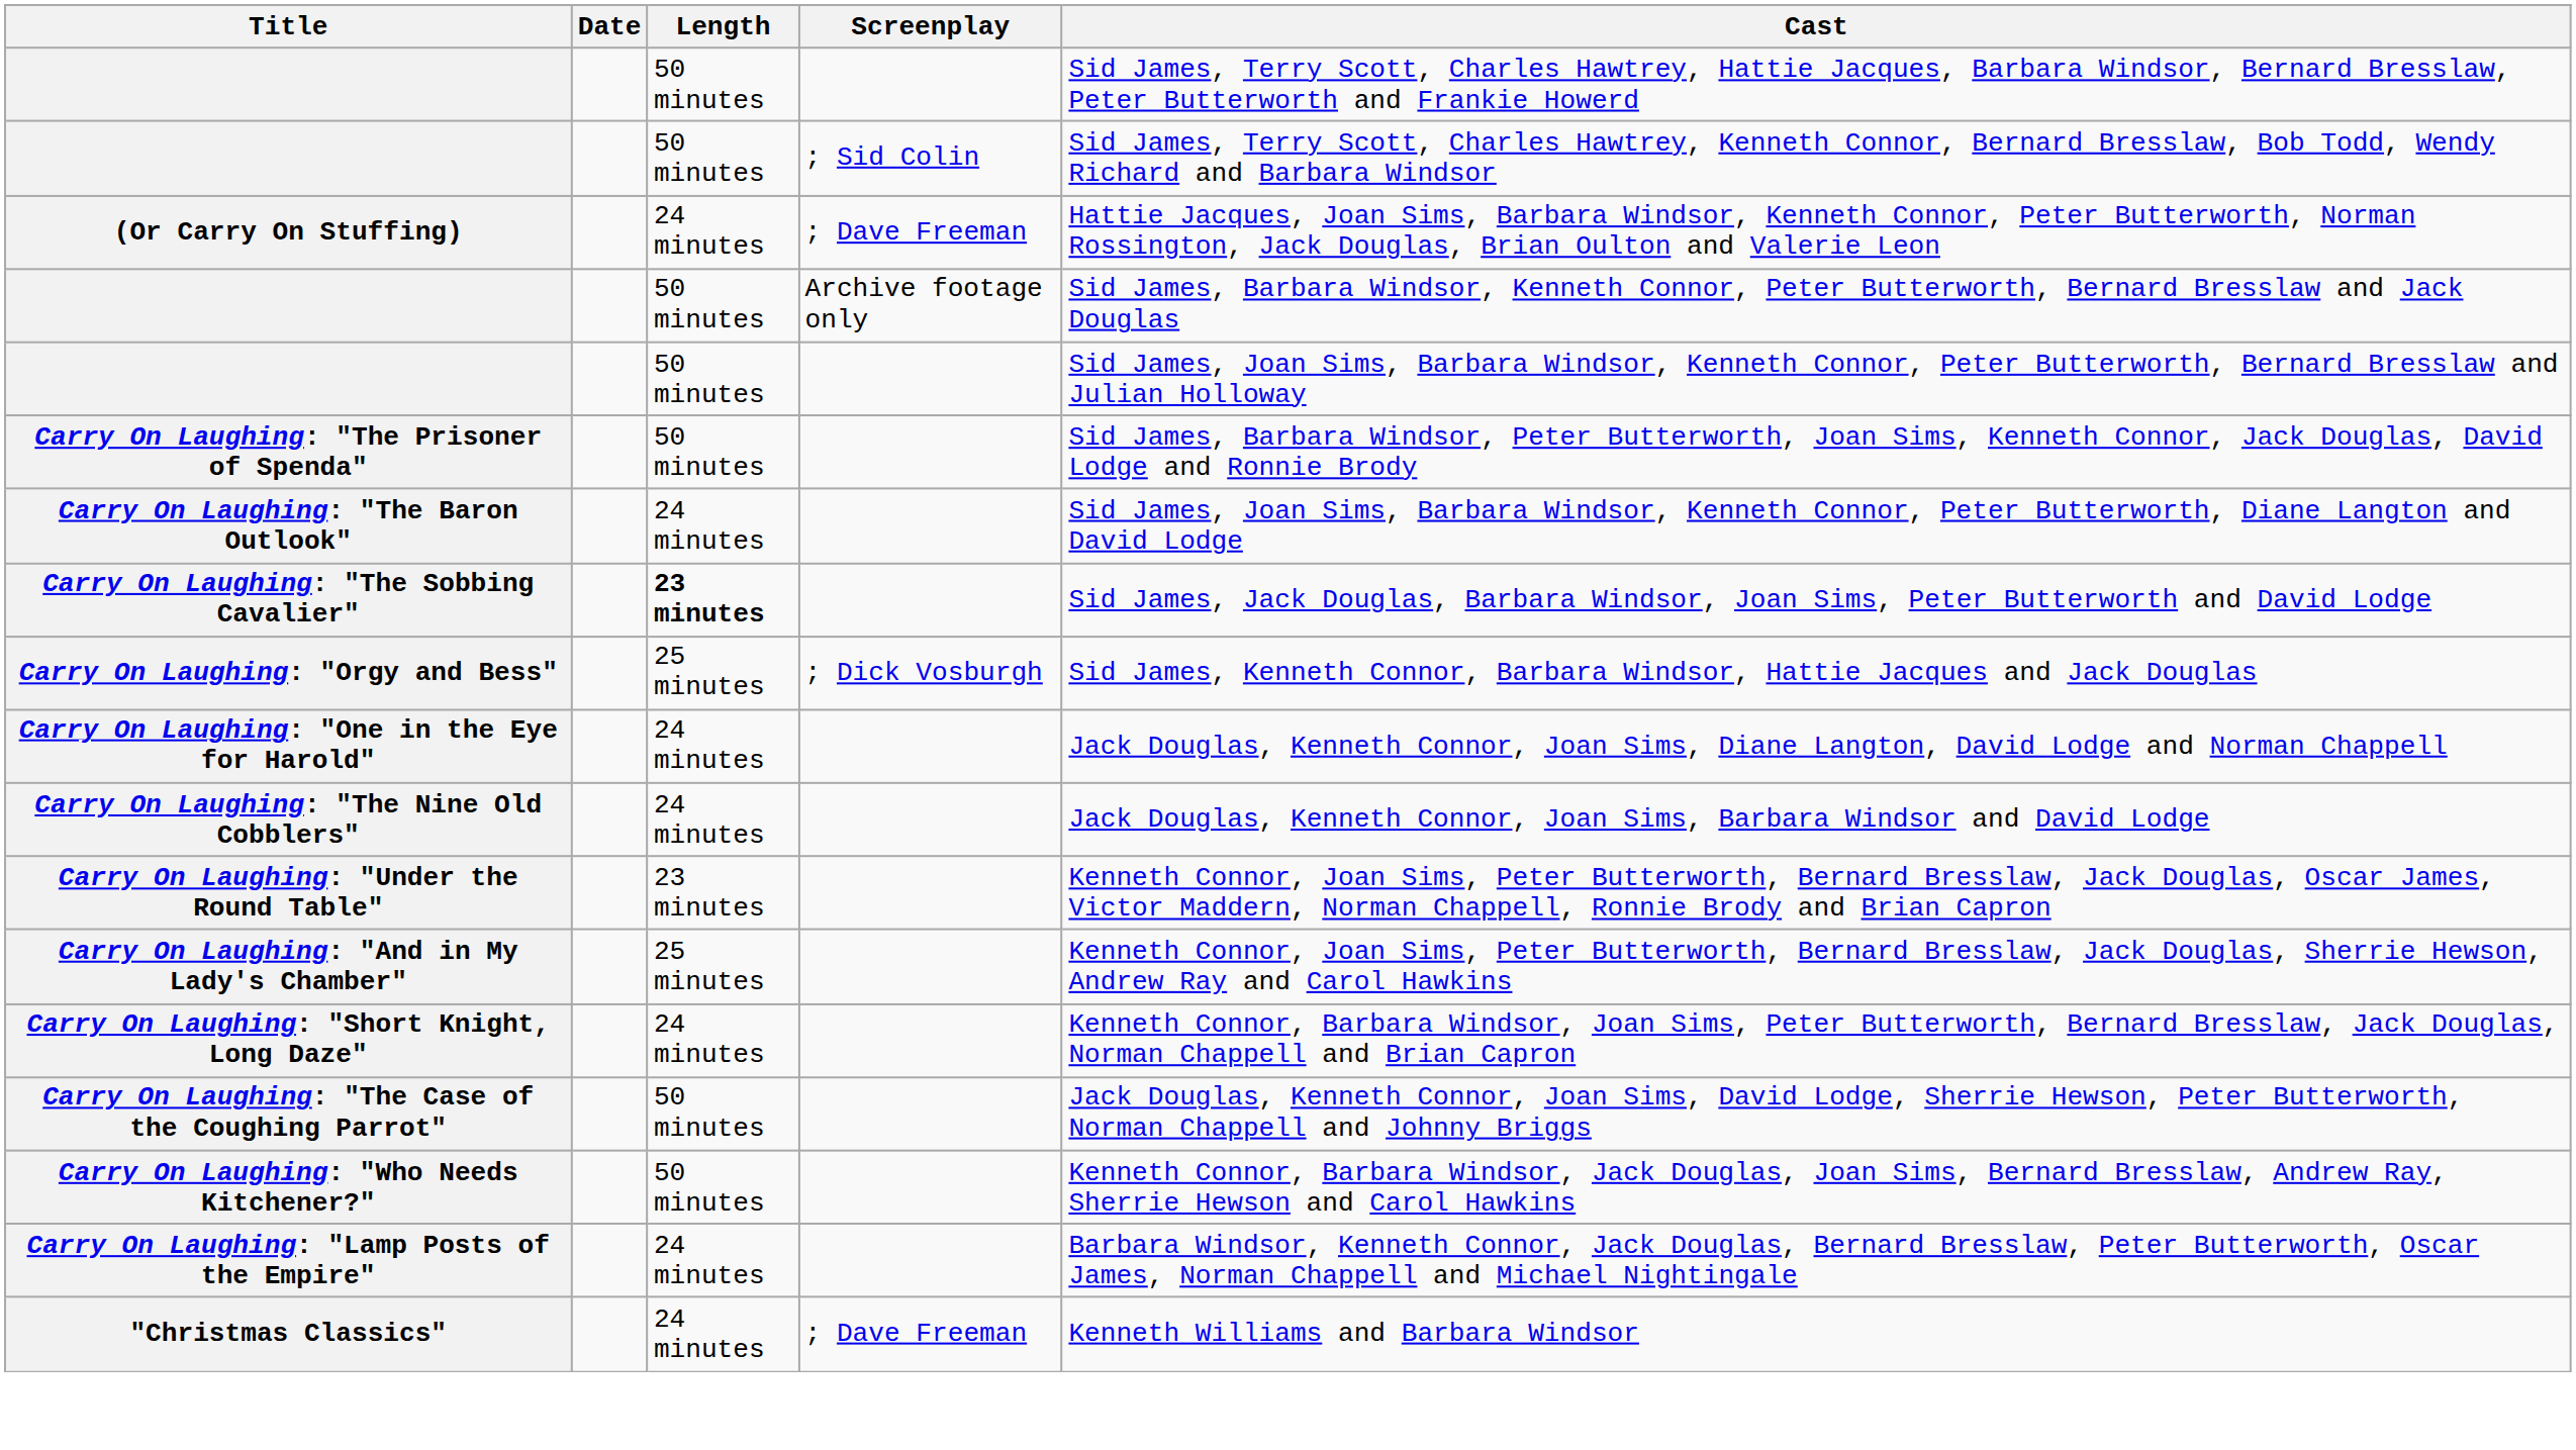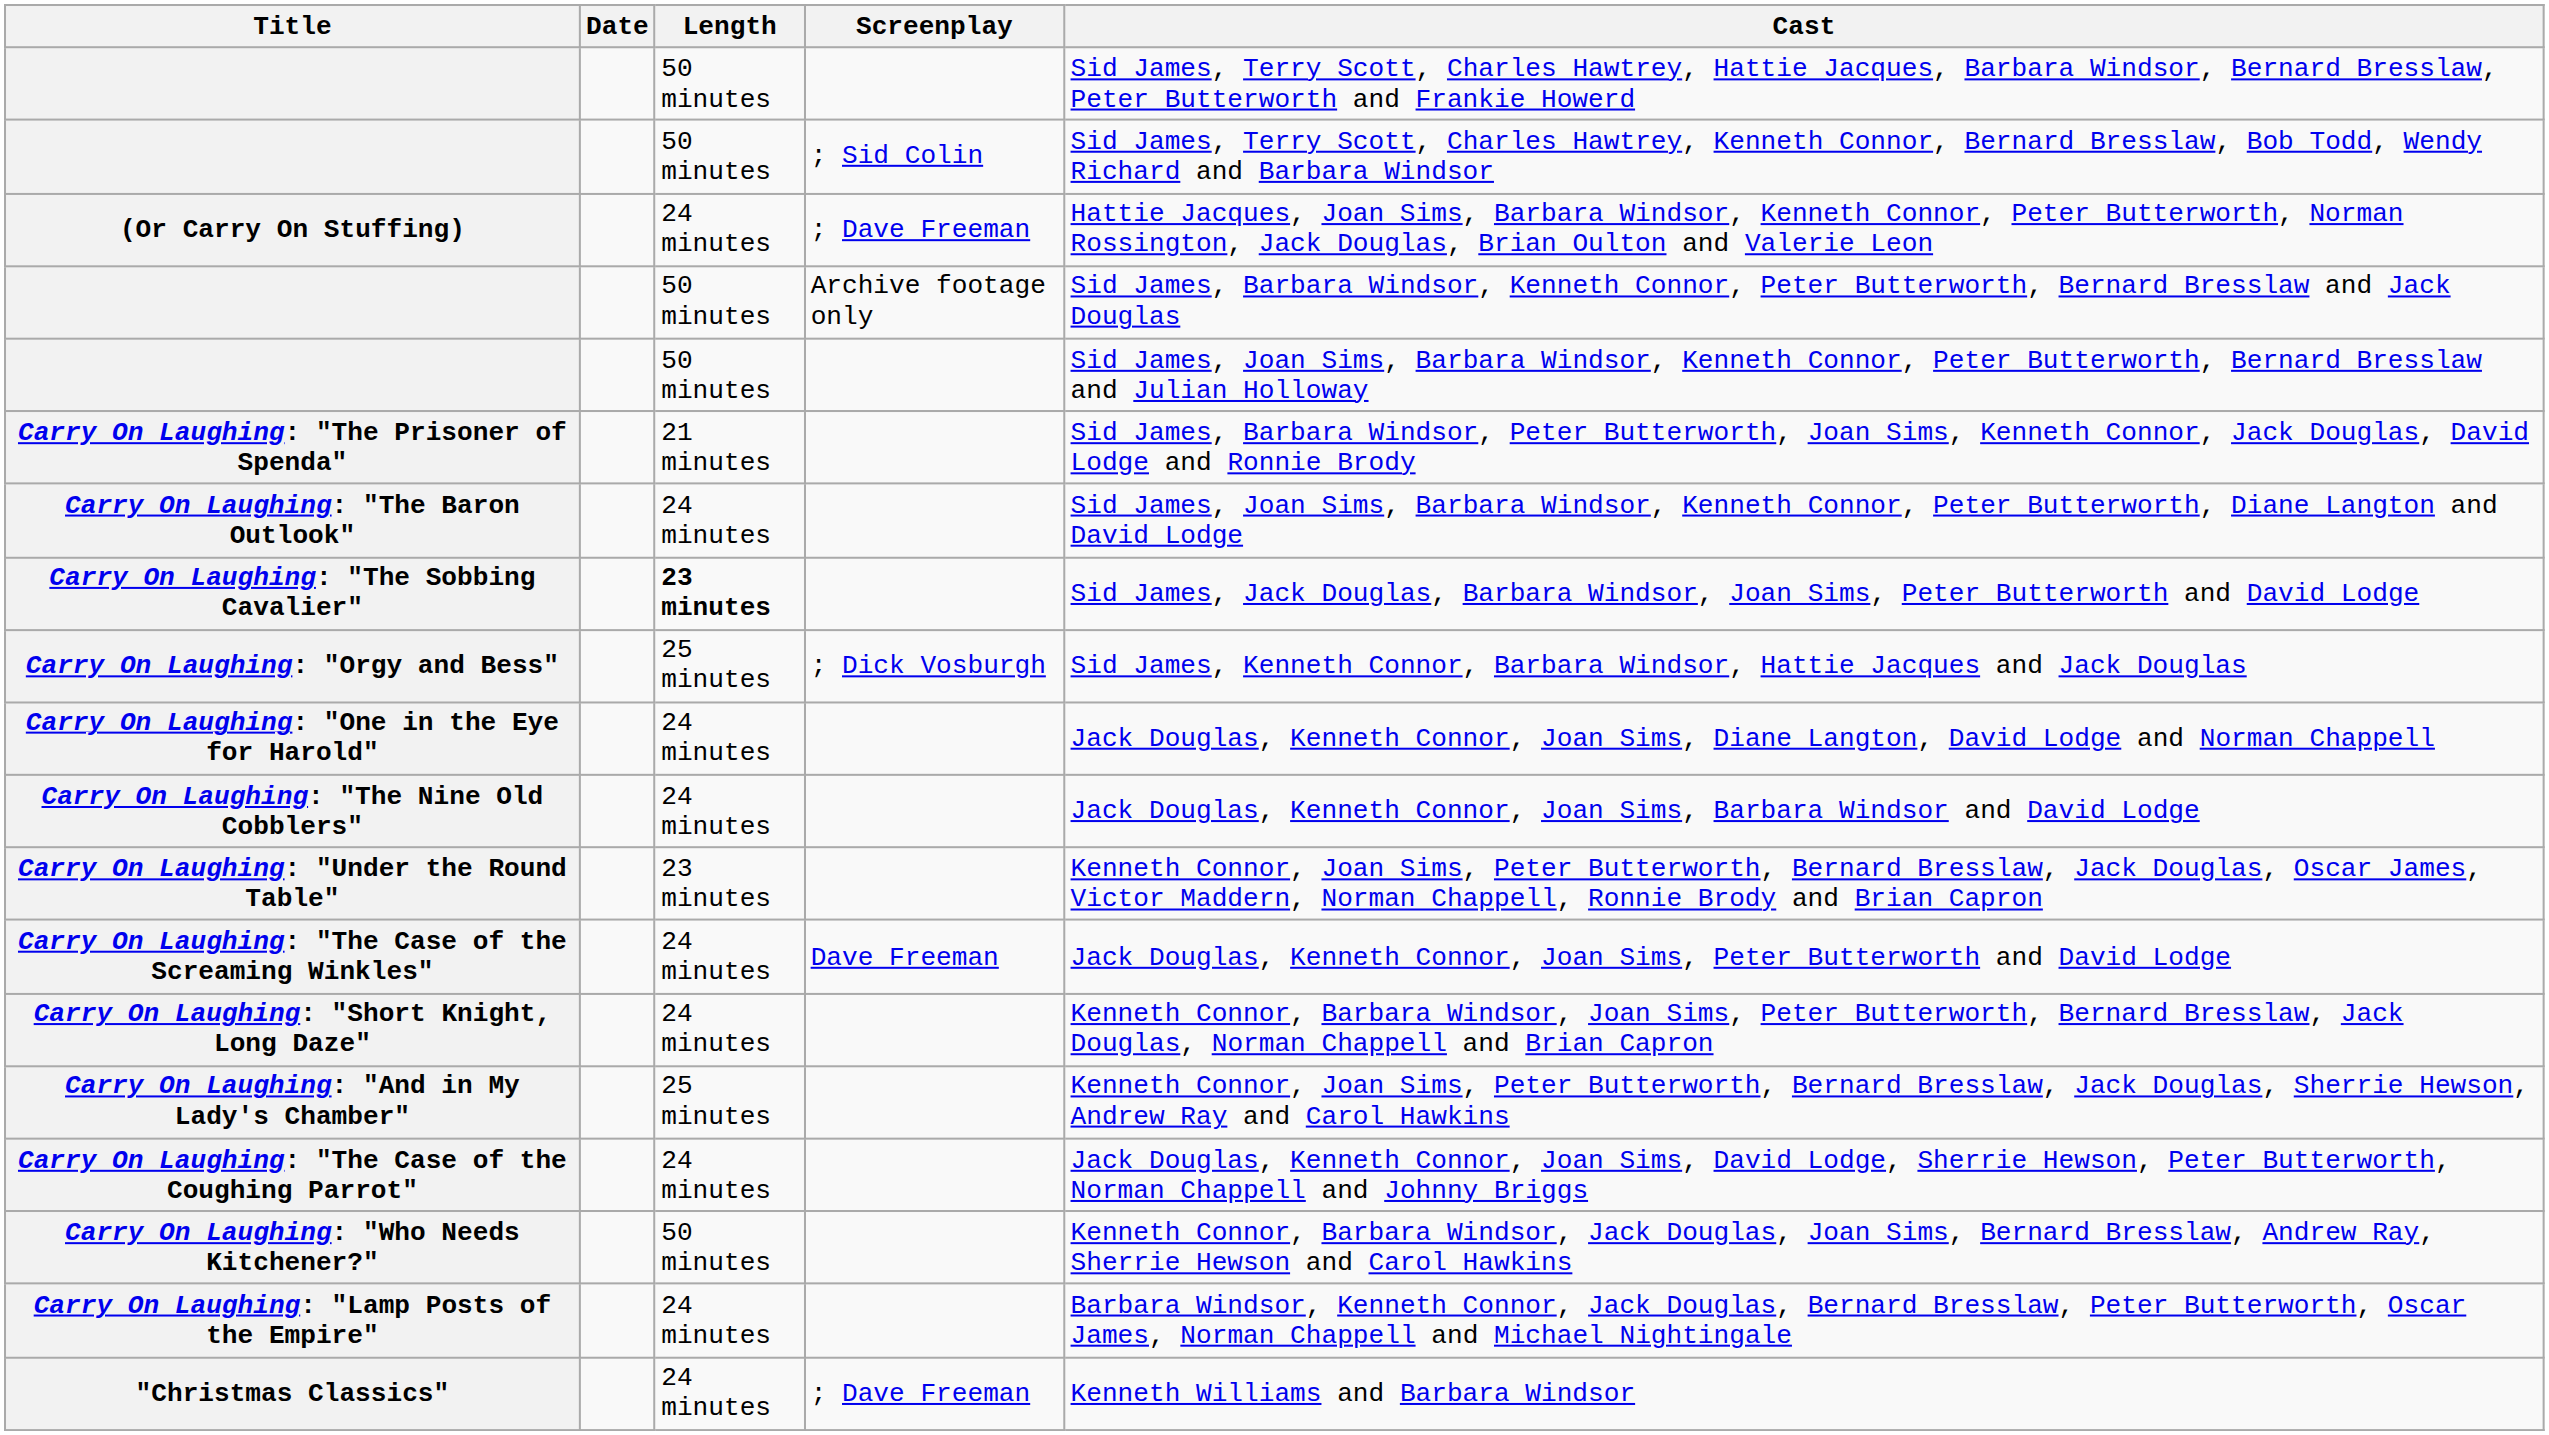Carry On Laughing: "The Prisoner of Spenda" | Length: 50 minutes -> 21 minutes
+ row: Carry On Laughing: "The Case of the Screaming Winkles" | 24 minutes | Dave Freeman | Jack Douglas, Kenneth Connor, Joan Sims, Peter Butterworth and David Lodge
rows swapped: Carry On Laughing: "And in My Lady's Chamber" <-> Carry On Laughing: "Short Knight, Long Daze"
Carry On Laughing: "The Case of the Coughing Parrot" | Length: 50 minutes -> 24 minutes
